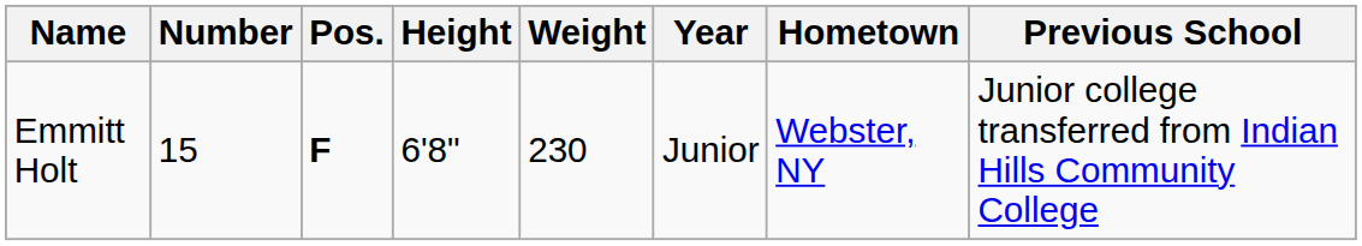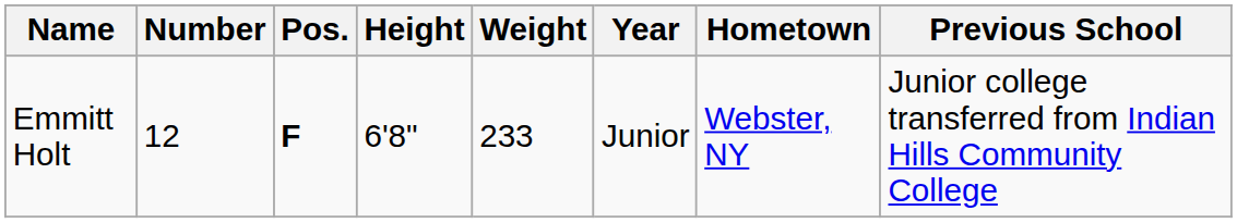Emmitt Holt | Number: 15 -> 12
Emmitt Holt | Weight: 230 -> 233
